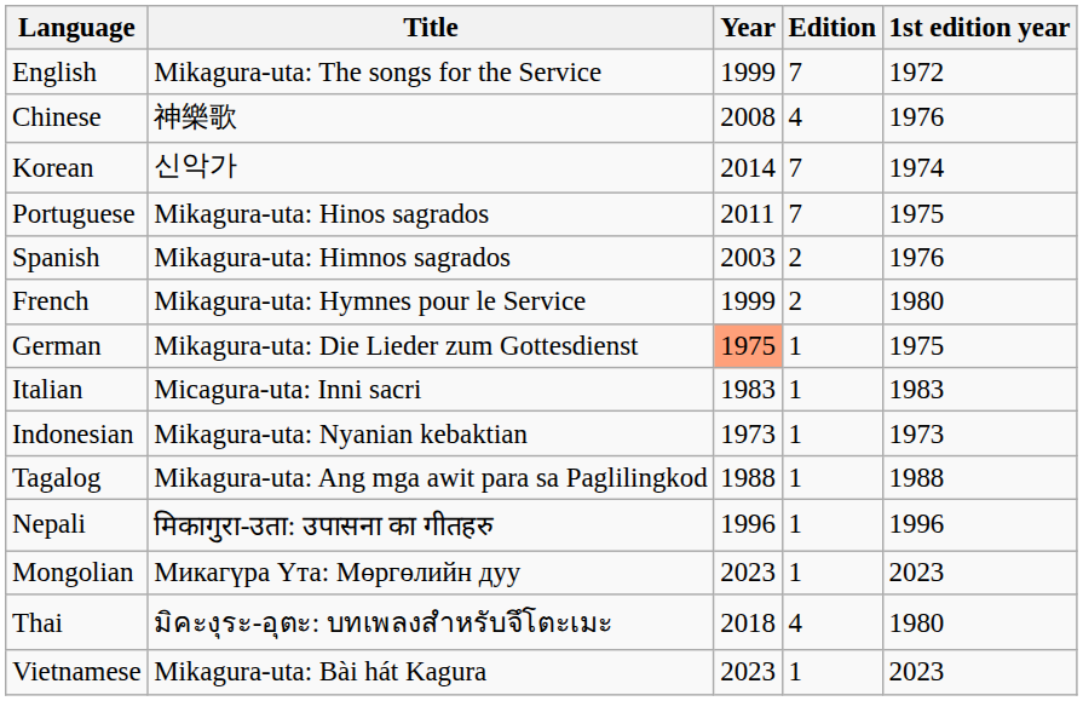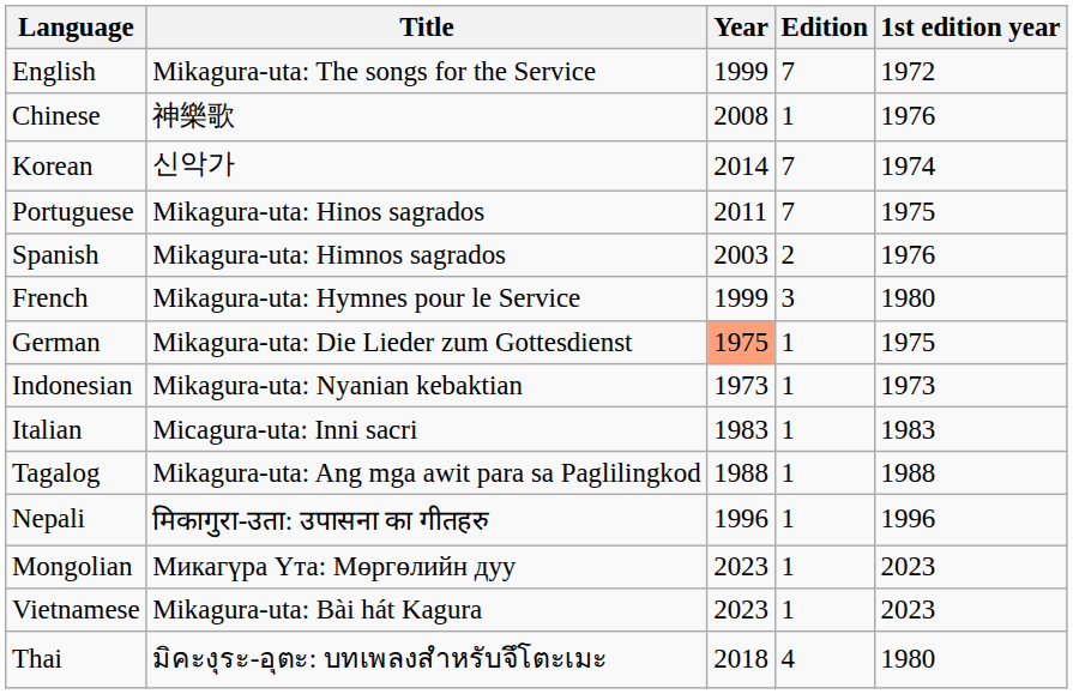Chinese | Edition: 4 -> 1
French | Edition: 2 -> 3
rows swapped: Italian <-> Indonesian
rows swapped: Vietnamese <-> Thai
